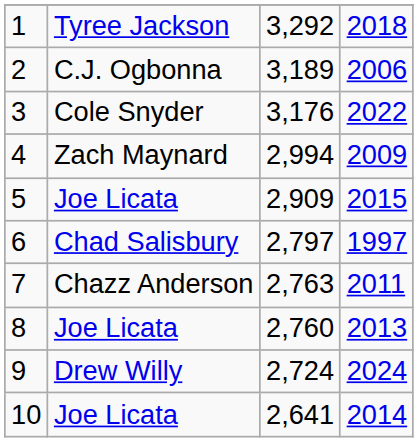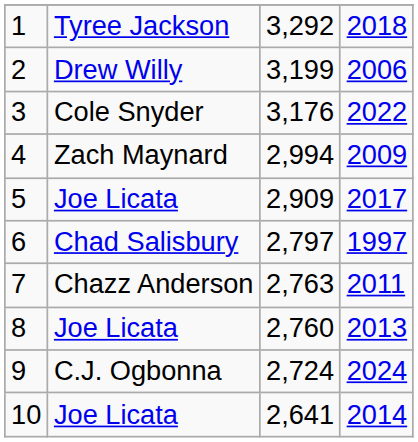2 | column 2: C.J. Ogbonna -> Drew Willy
2 | column 3: 3,189 -> 3,199
5 | column 4: 2015 -> 2017
9 | column 2: Drew Willy -> C.J. Ogbonna
